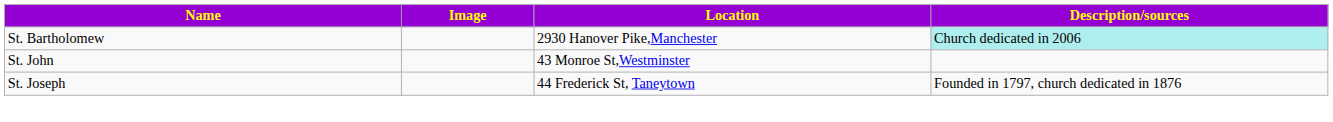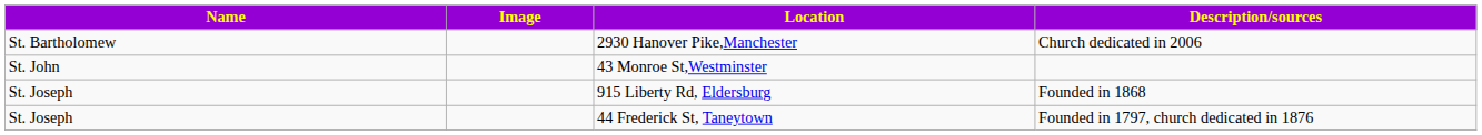2930 Hanover Pike,Manchester | Description/sources: paleturquoise background -> no background
+ row: St. Joseph | 915 Liberty Rd, Eldersburg | Founded in 1868
